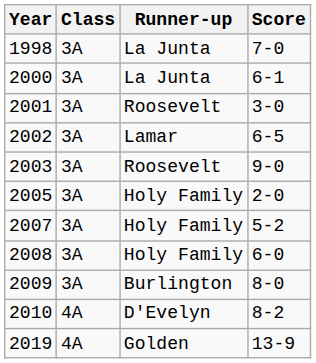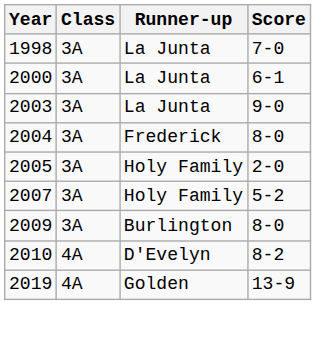- row: 2001 | 3A | Roosevelt | 3-0
- row: 2002 | 3A | Lamar | 6-5
2003 | Runner-up: Roosevelt -> La Junta
+ row: 2004 | 3A | Frederick | 8-0
- row: 2008 | 3A | Holy Family | 6-0
